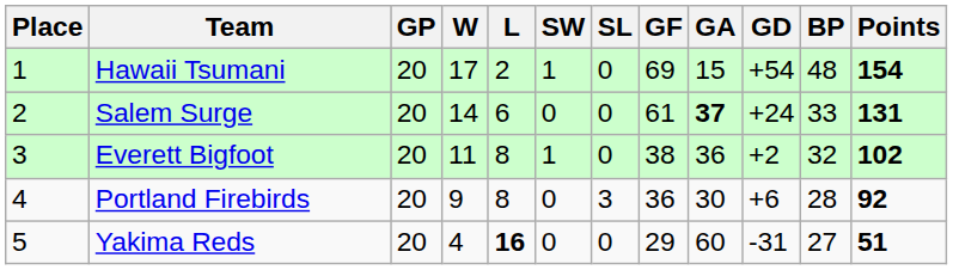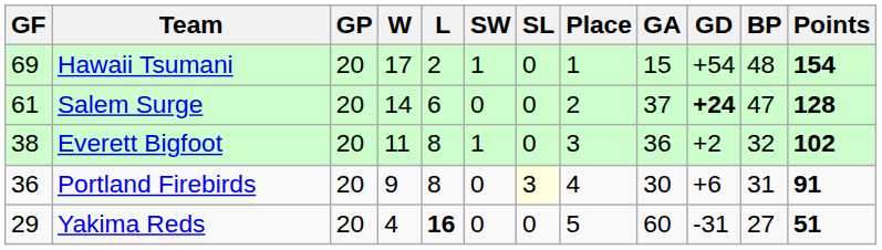columns swapped: Place <-> GF
Salem Surge | GA: bold -> normal
Salem Surge | GD: normal -> bold
Salem Surge | BP: 33 -> 47
Salem Surge | Points: 131 -> 128
Portland Firebirds | SL: no background -> lightyellow background
Portland Firebirds | BP: 28 -> 31
Portland Firebirds | Points: 92 -> 91
